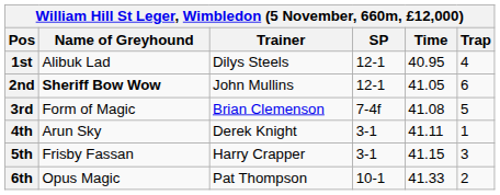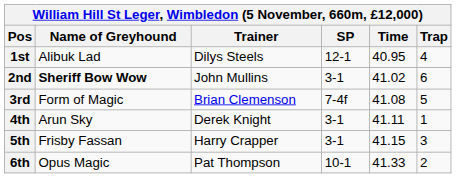2nd | SP: 12-1 -> 3-1
2nd | Time: 41.05 -> 41.02
